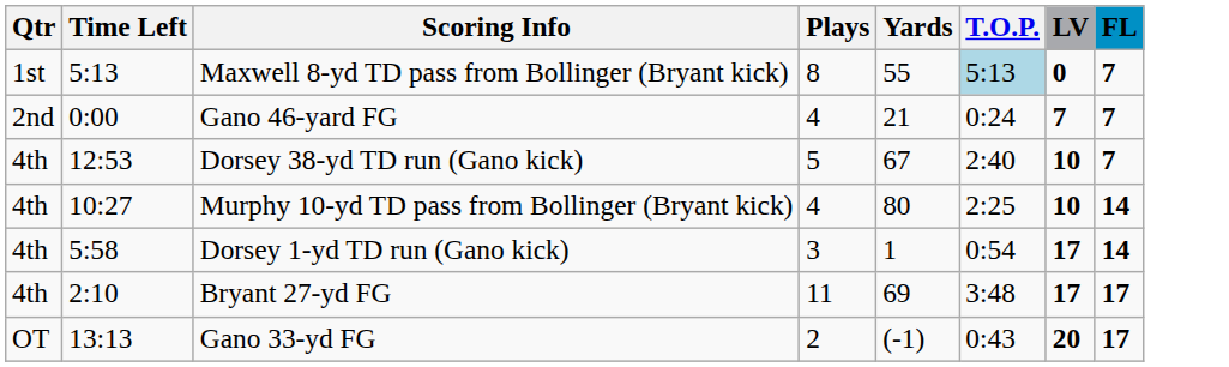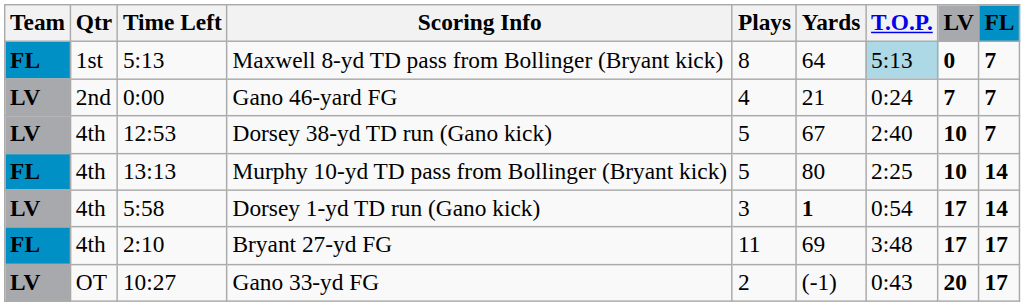+ column: Team | FL | LV | LV | FL | LV | FL | LV
Maxwell 8-yd TD pass from Bollinger (Bryant kick) | Yards: 55 -> 64
Murphy 10-yd TD pass from Bollinger (Bryant kick) | Time Left: 10:27 -> 13:13
Murphy 10-yd TD pass from Bollinger (Bryant kick) | Plays: 4 -> 5
Dorsey 1-yd TD run (Gano kick) | Yards: normal -> bold
Gano 33-yd FG | Time Left: 13:13 -> 10:27
